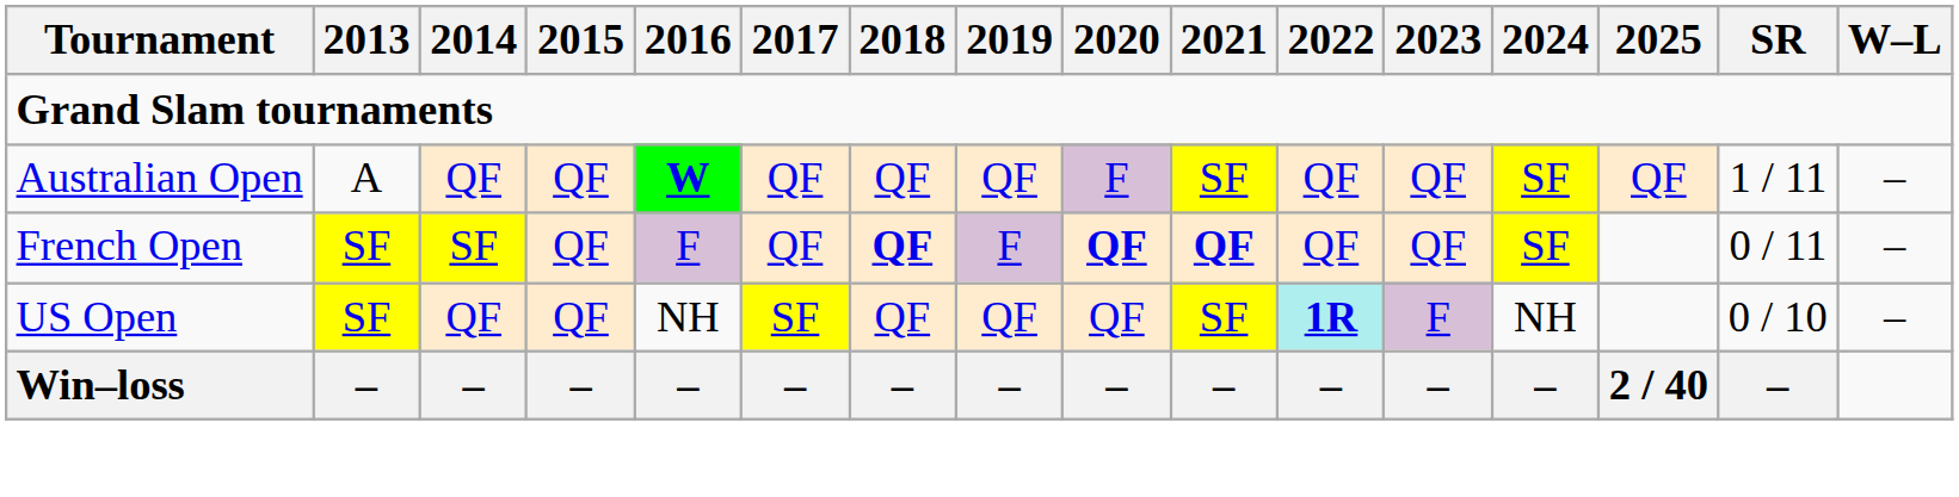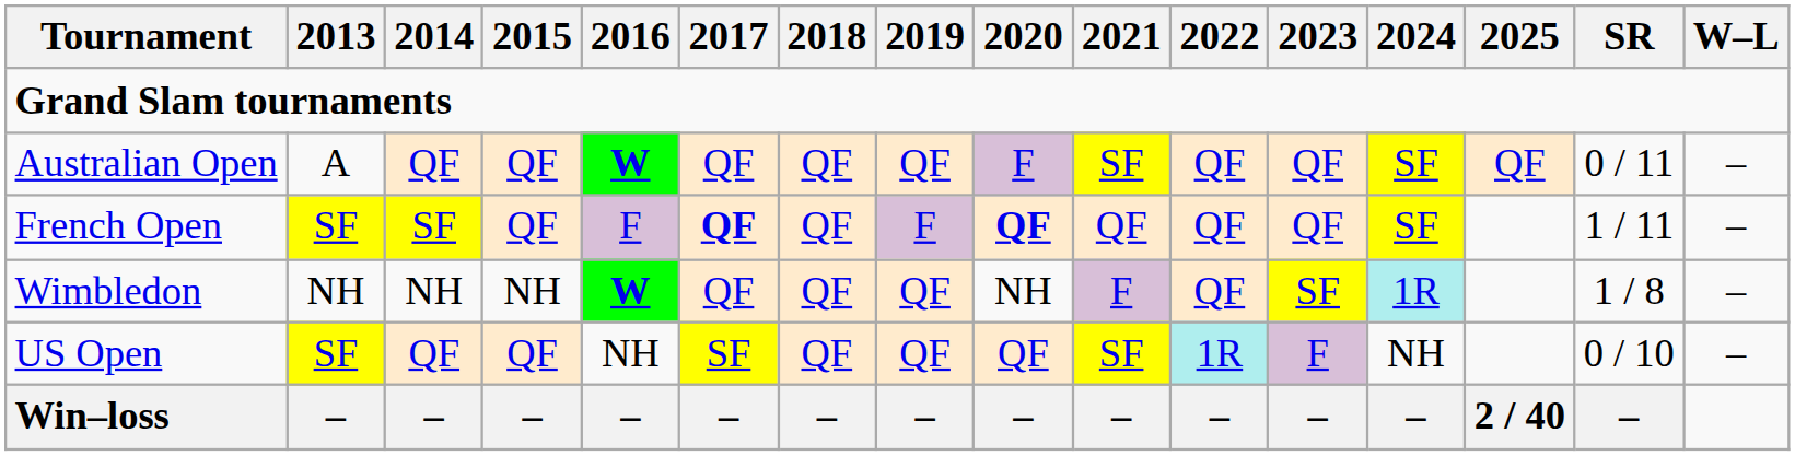Australian Open | SR: 1 / 11 -> 0 / 11
French Open | 2017: normal -> bold
French Open | 2018: bold -> normal
French Open | 2021: bold -> normal
French Open | SR: 0 / 11 -> 1 / 11
+ row: Wimbledon | NH | NH | NH | W | QF | QF | QF | NH | F | QF | SF | 1R | 1 / 8 | –
US Open | 2022: bold -> normal
